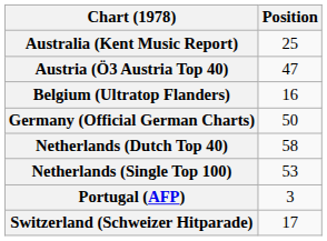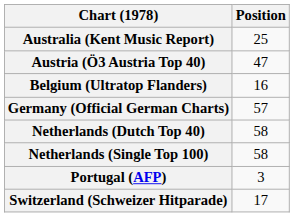Germany (Official German Charts) | Position: 50 -> 57
Netherlands (Single Top 100) | Position: 53 -> 58
